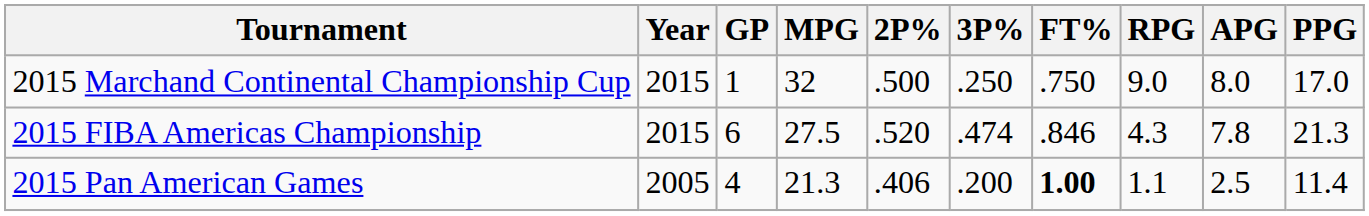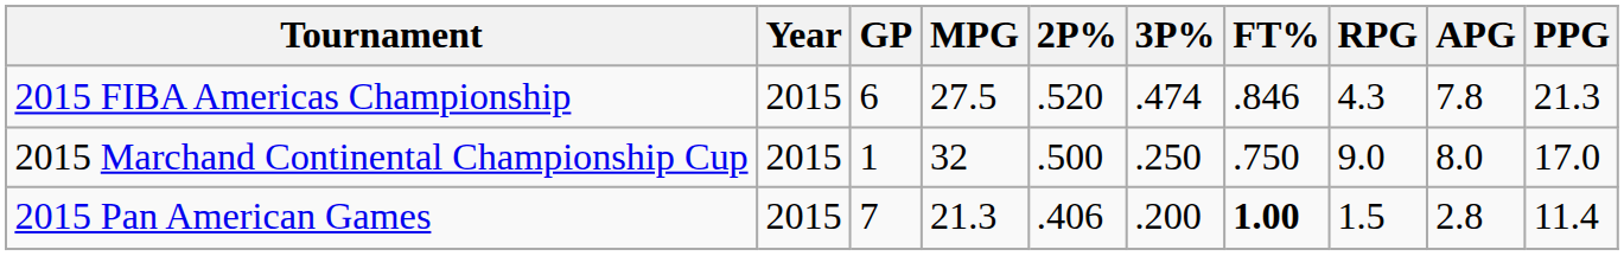rows swapped: 2015 FIBA Americas Championship <-> 2015 Marchand Continental Championship Cup
2015 Pan American Games | Year: 2005 -> 2015
2015 Pan American Games | GP: 4 -> 7
2015 Pan American Games | RPG: 1.1 -> 1.5
2015 Pan American Games | APG: 2.5 -> 2.8
